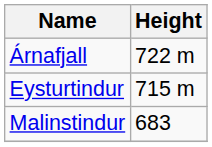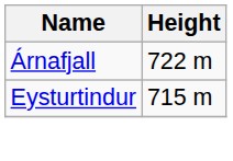- row: Malinstindur | 683
